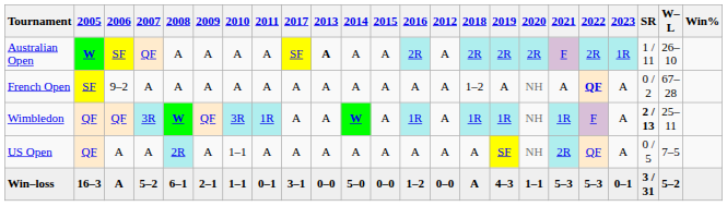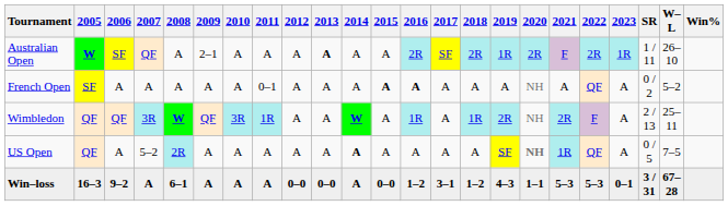columns swapped: 2012 <-> 2017
Australian Open | 2009: A -> 2–1
Australian Open | 2019: 2R -> 1R
French Open | 2006: 9–2 -> A
French Open | 2011: A -> 0–1
French Open | 2015: normal -> bold
French Open | 2016: normal -> bold
French Open | 2018: 1–2 -> A
French Open | 2022: bold -> normal
French Open | W–L: 67–28 -> 5–2
Wimbledon | 2019: 1R -> 2R
Wimbledon | 2021: 1R -> 2R
Wimbledon | SR: bold -> normal
US Open | 2007: A -> 5–2
US Open | 2010: 1–1 -> A
US Open | 2014: normal -> bold
US Open | 2020: normal -> bold
US Open | 2021: 2R -> 1R
Win–loss | 2006: A -> 9–2
Win–loss | 2007: 5–2 -> A
Win–loss | 2009: 2–1 -> A
Win–loss | 2010: 1–1 -> A
Win–loss | 2011: 0–1 -> A
Win–loss | 2014: 5–0 -> A
Win–loss | 2018: A -> 1–2
Win–loss | W–L: 5–2 -> 67–28
